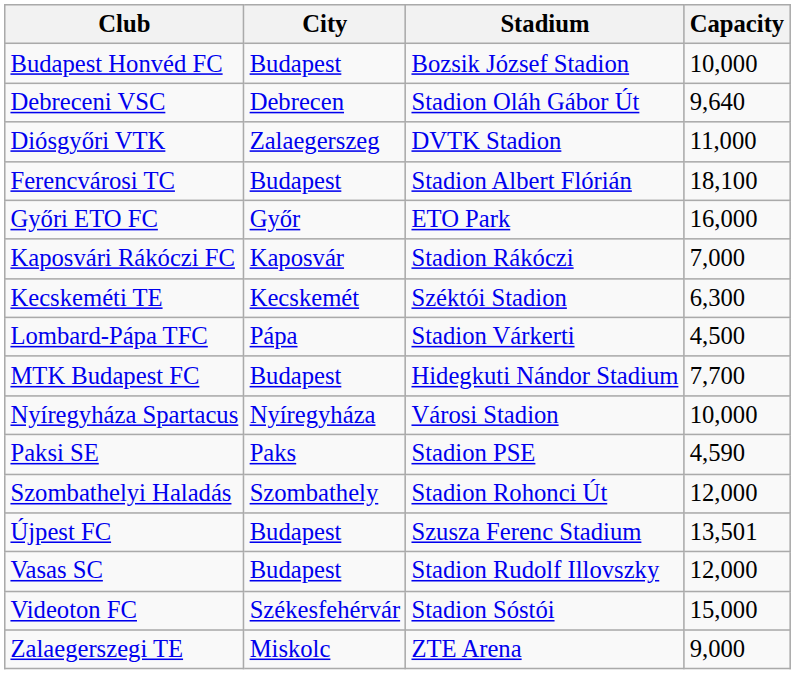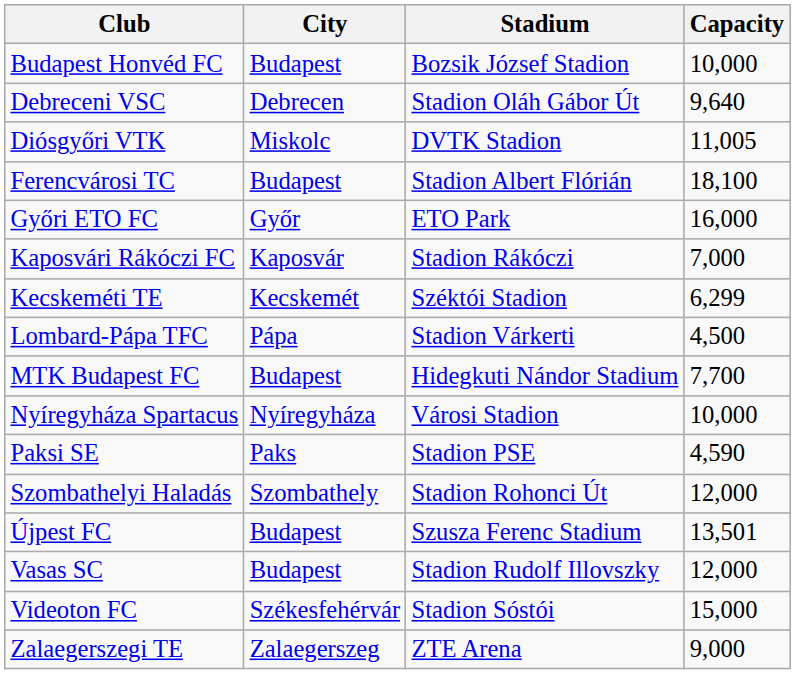Diósgyőri VTK | City: Zalaegerszeg -> Miskolc
Diósgyőri VTK | Capacity: 11,000 -> 11,005
Kecskeméti TE | Capacity: 6,300 -> 6,299
Zalaegerszegi TE | City: Miskolc -> Zalaegerszeg
